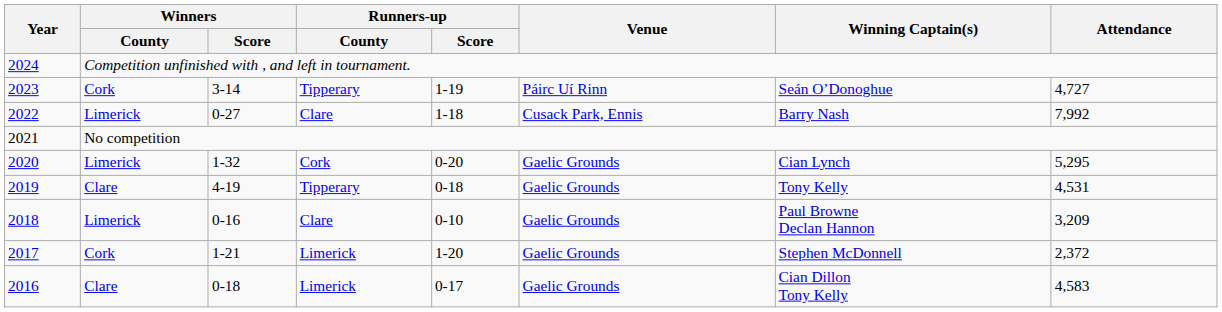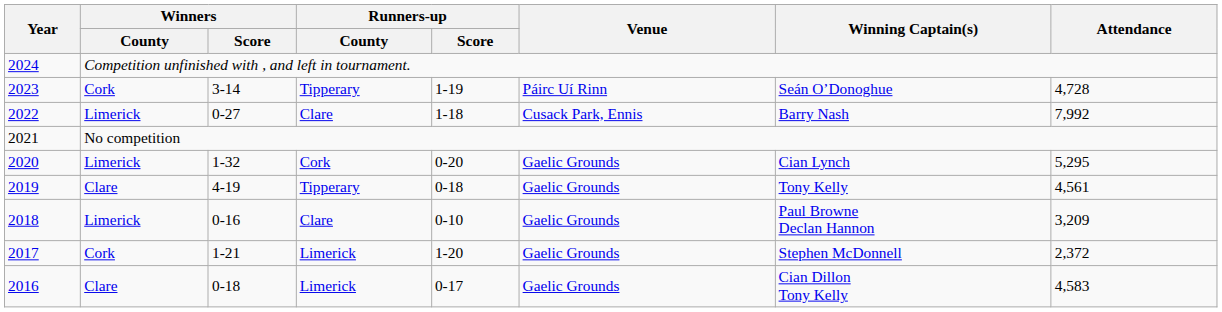2023 | Attendance: 4,727 -> 4,728
2019 | Attendance: 4,531 -> 4,561
